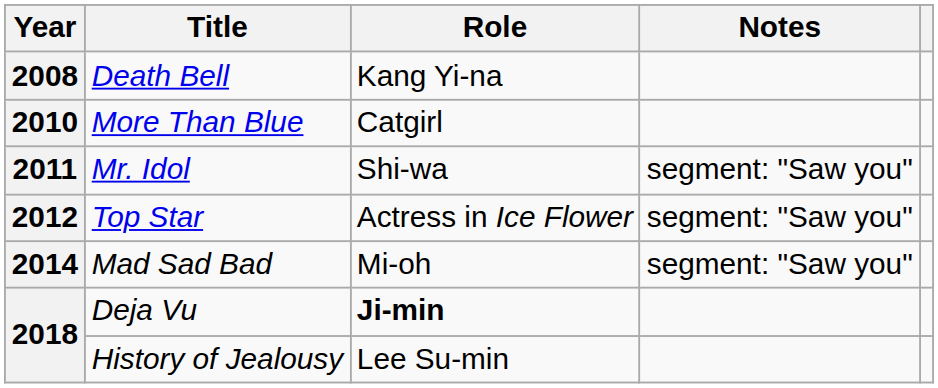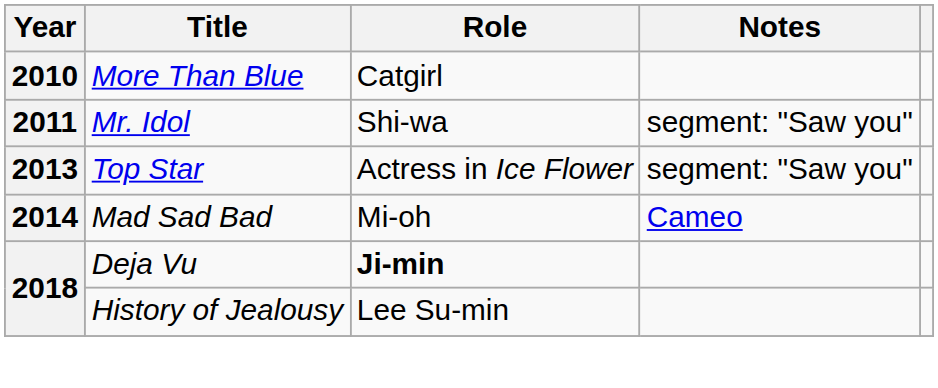- row: 2008 | Death Bell | Kang Yi-na
Top Star | Year: 2012 -> 2013
Mad Sad Bad | Notes: segment: "Saw you" -> Cameo
